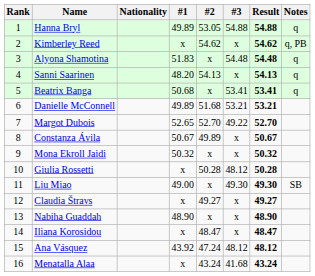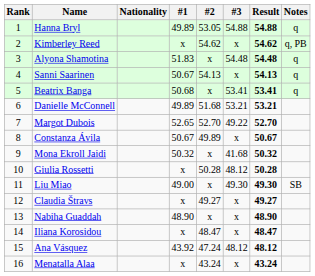Sanni Saarinen | #1: 48.20 -> 50.67
Mona Ekroll Jaidi | #3: x -> 41.68
Menatalla Alaa | #3: 41.68 -> x
